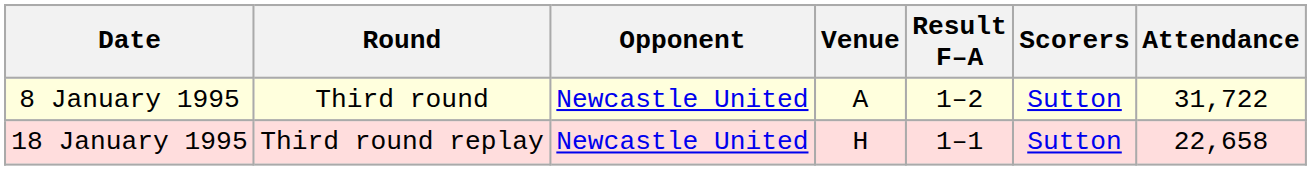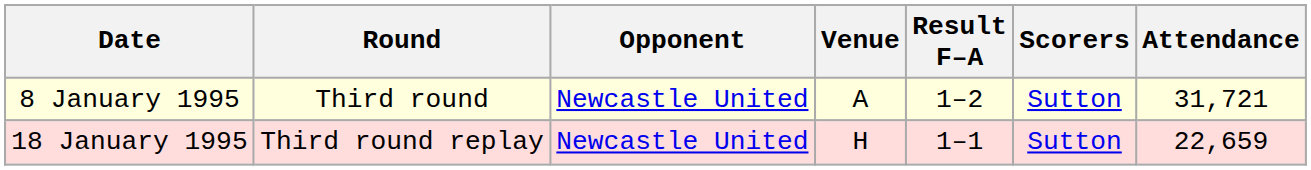8 January 1995 | Attendance: 31,722 -> 31,721
18 January 1995 | Attendance: 22,658 -> 22,659
